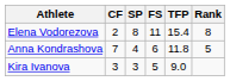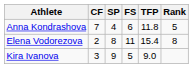rows swapped: Elena Vodorezova <-> Anna Kondrashova
Kira Ivanova | SP: 3 -> 9
